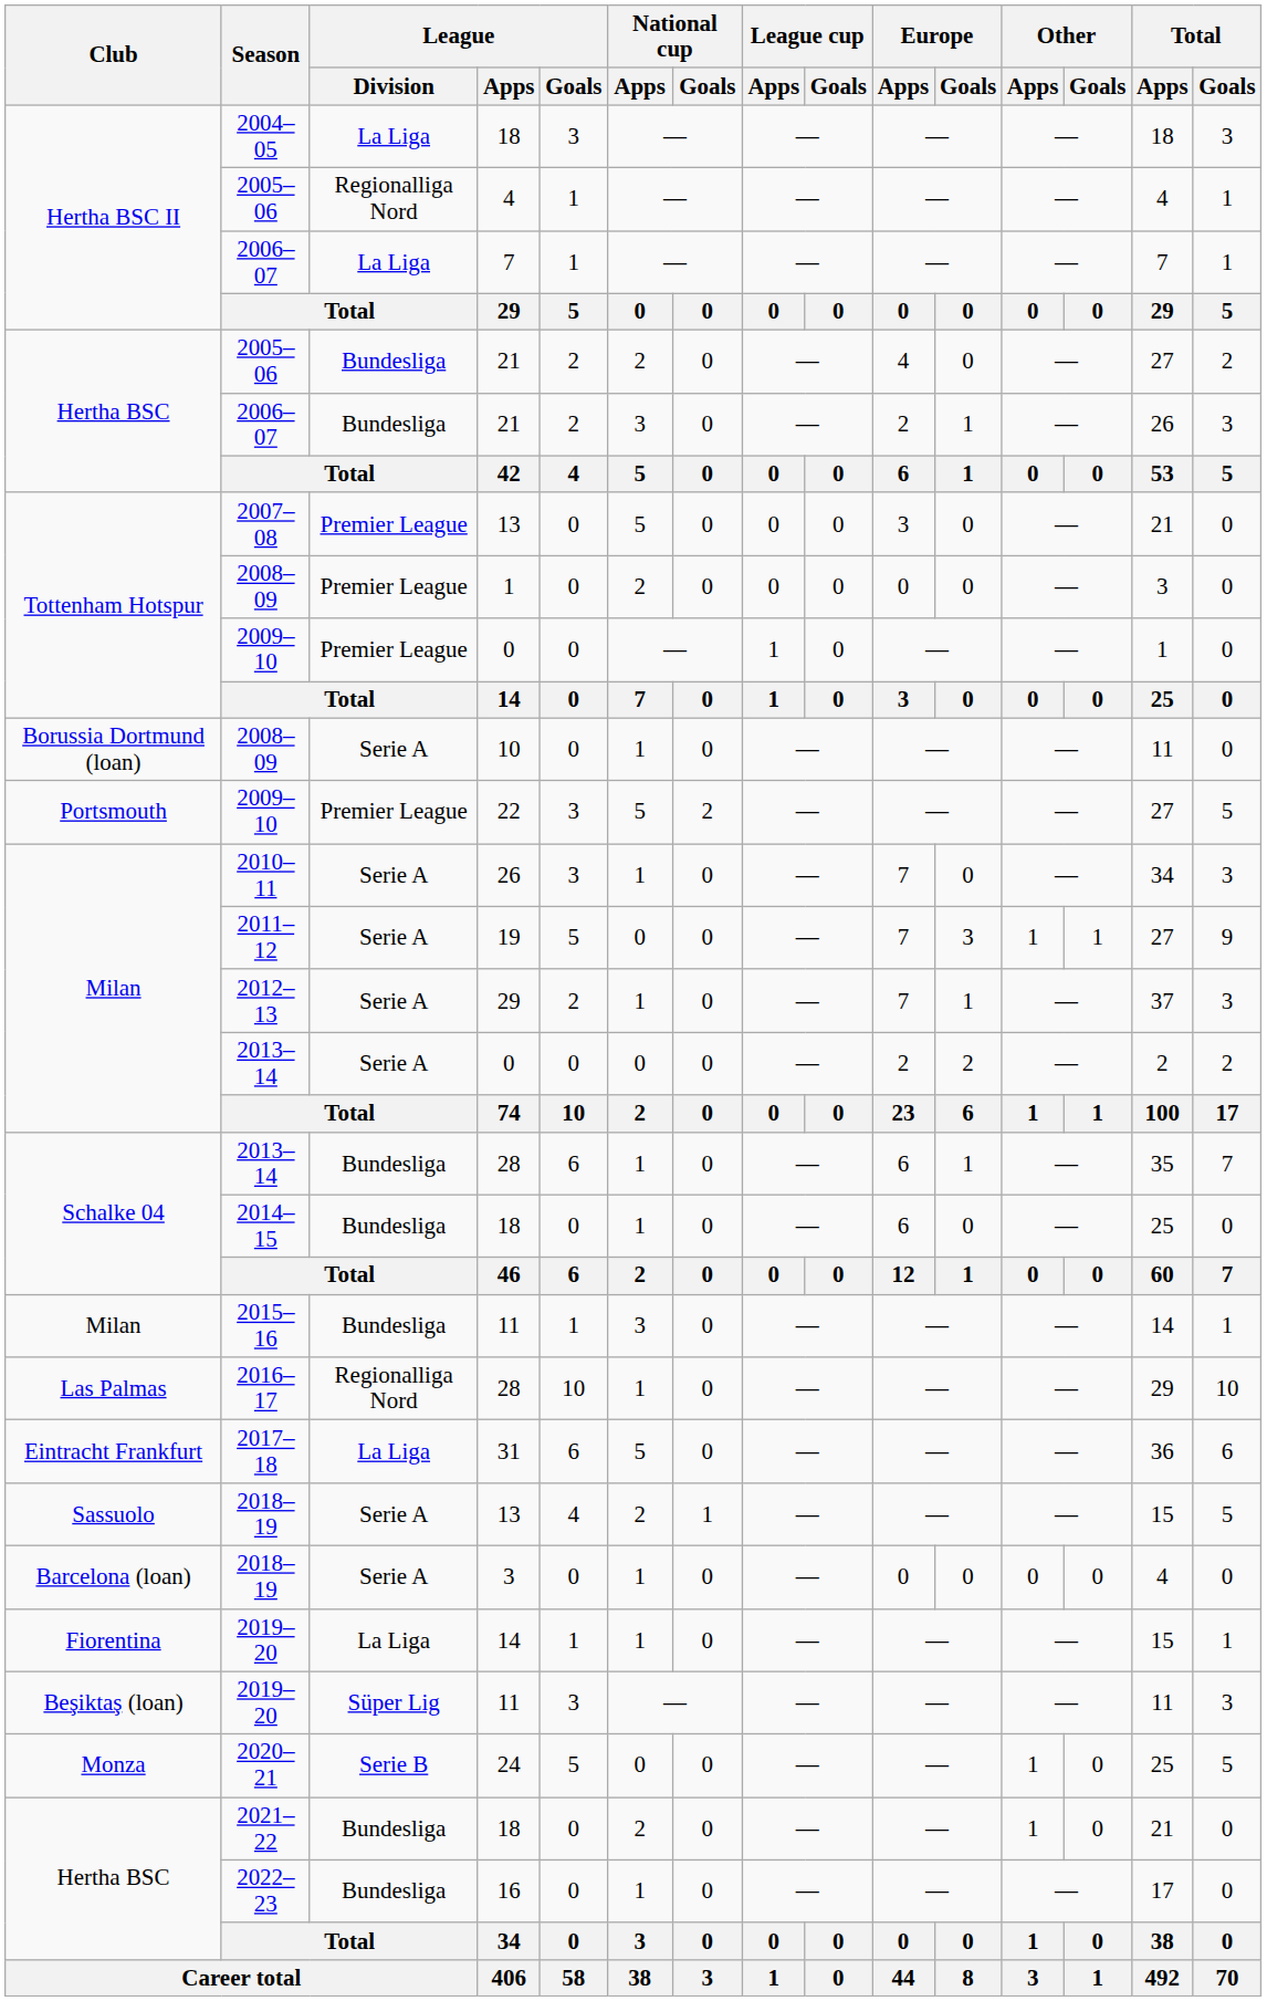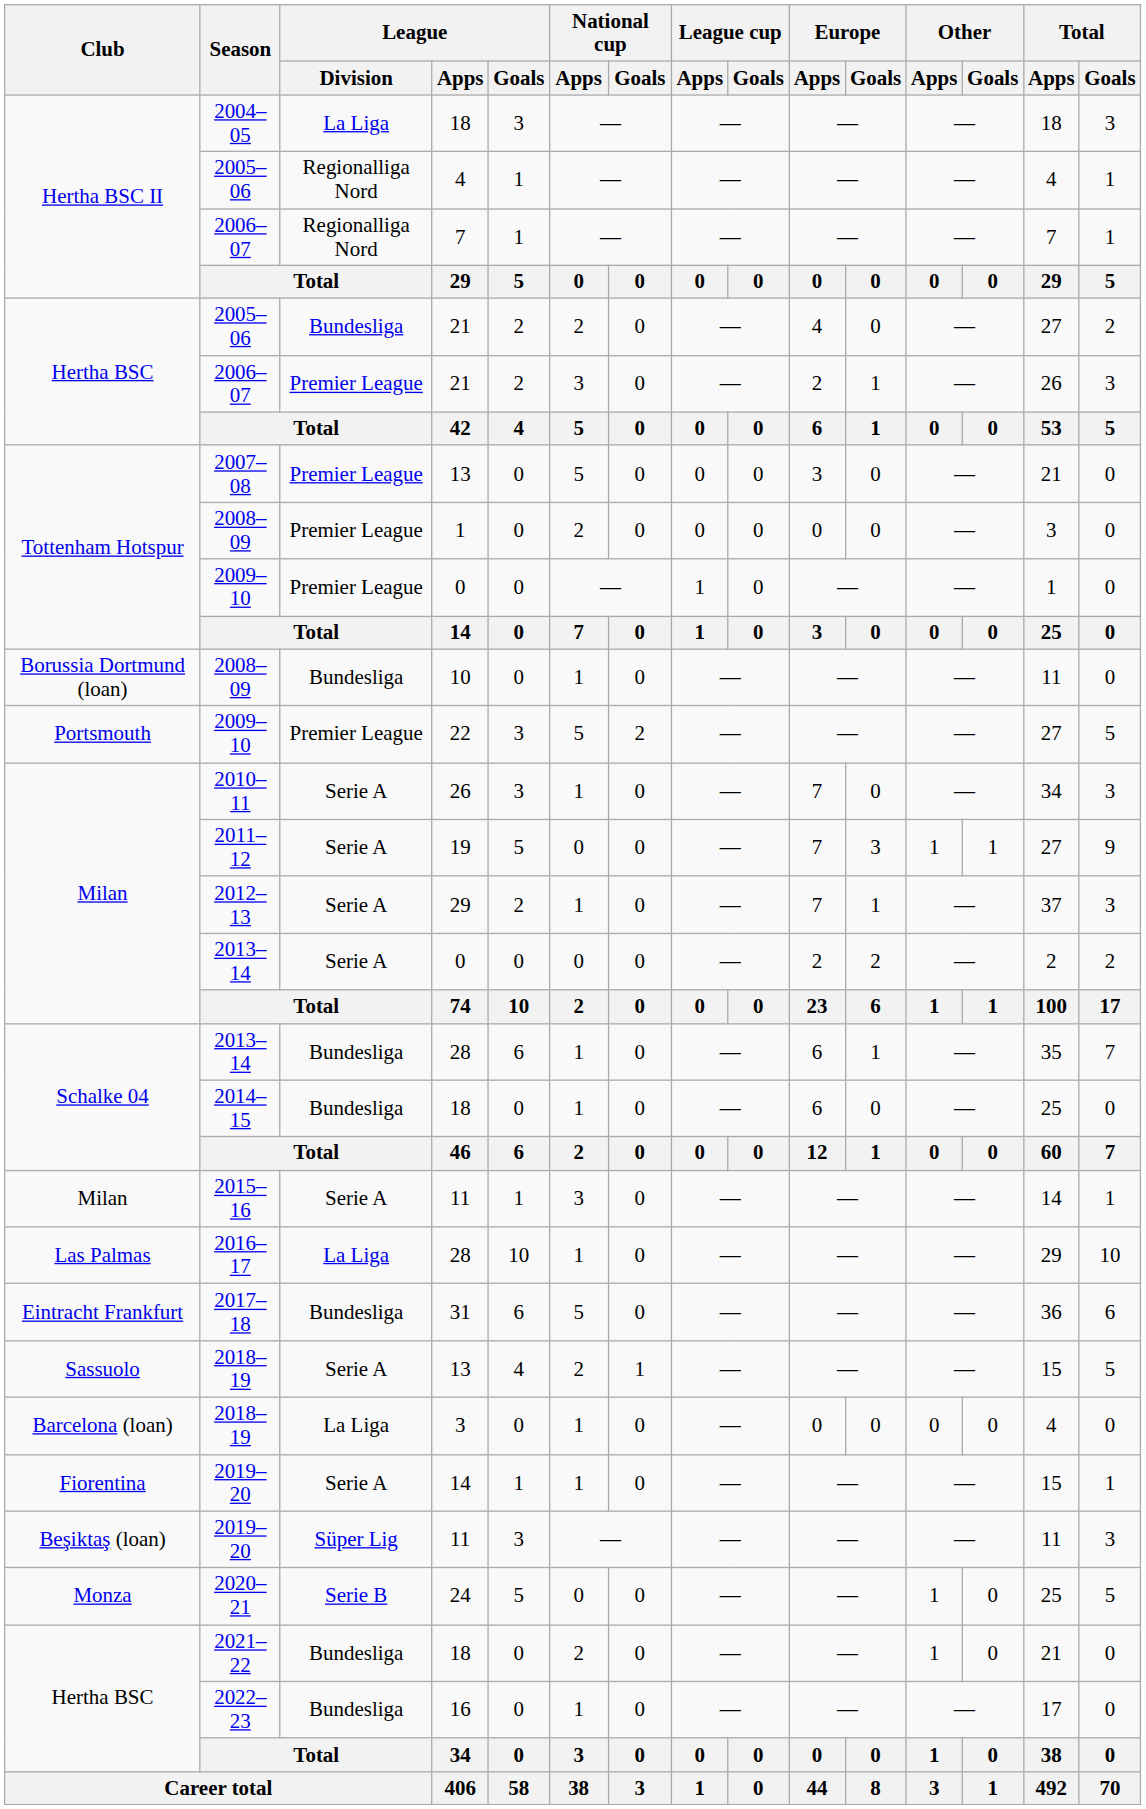2006–07 / 7 | League / Division: La Liga -> Regionalliga Nord
2006–07 / 21 | League / Division: Bundesliga -> Premier League
2008–09 / 10 | League / Division: Serie A -> Bundesliga
2015–16 | League / Division: Bundesliga -> Serie A
2016–17 | League / Division: Regionalliga Nord -> La Liga
2017–18 | League / Division: La Liga -> Bundesliga
2018–19 / 3 | League / Division: Serie A -> La Liga
2019–20 / 14 | League / Division: La Liga -> Serie A
